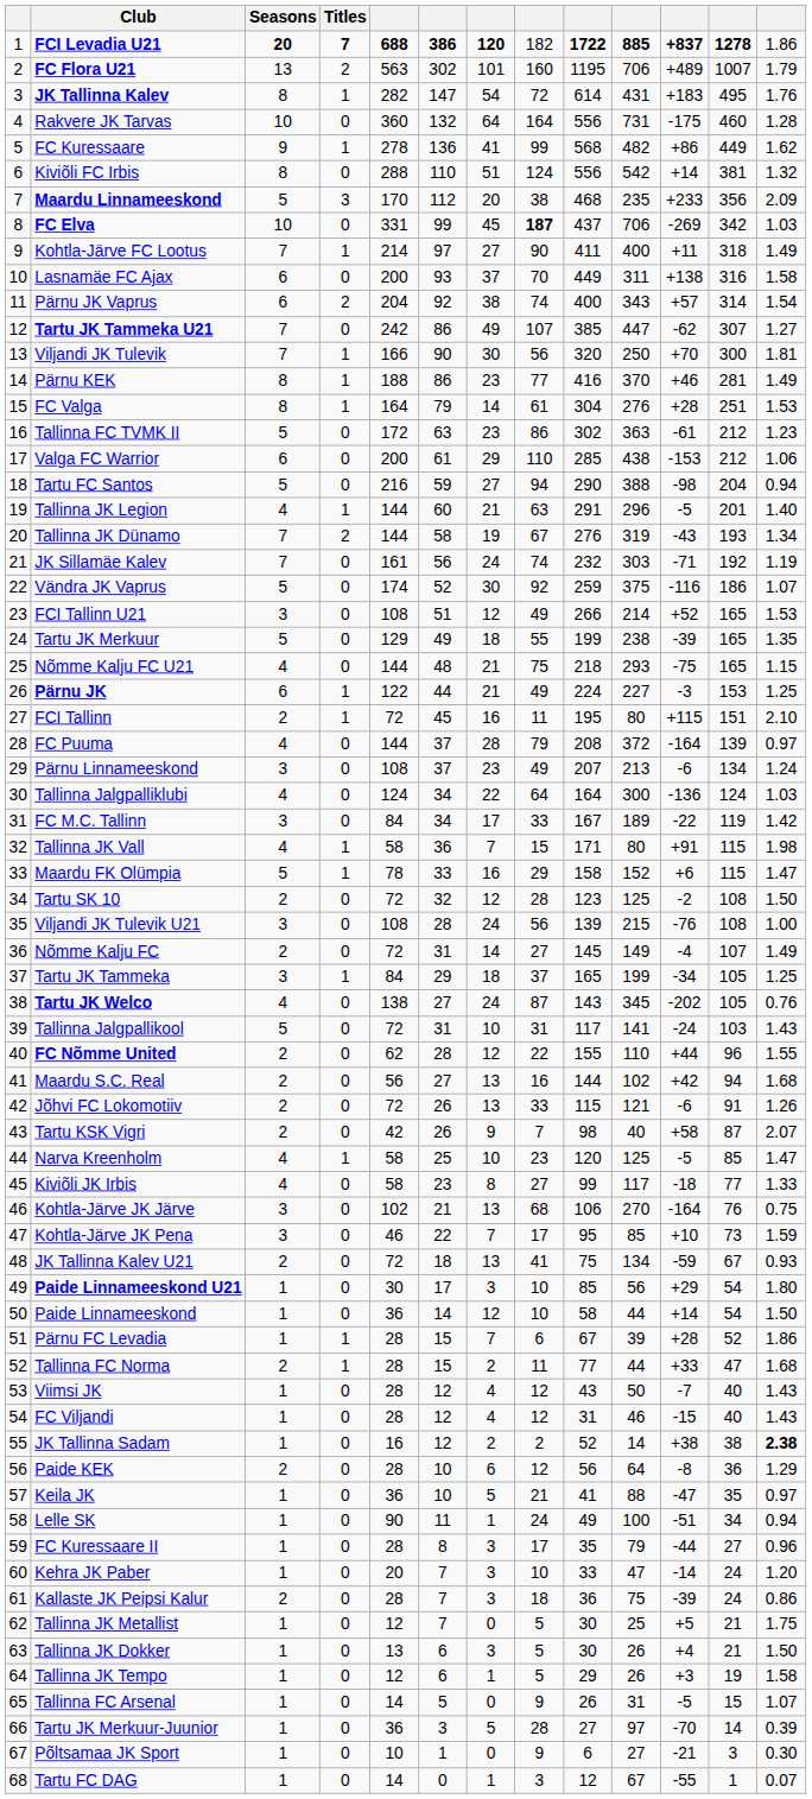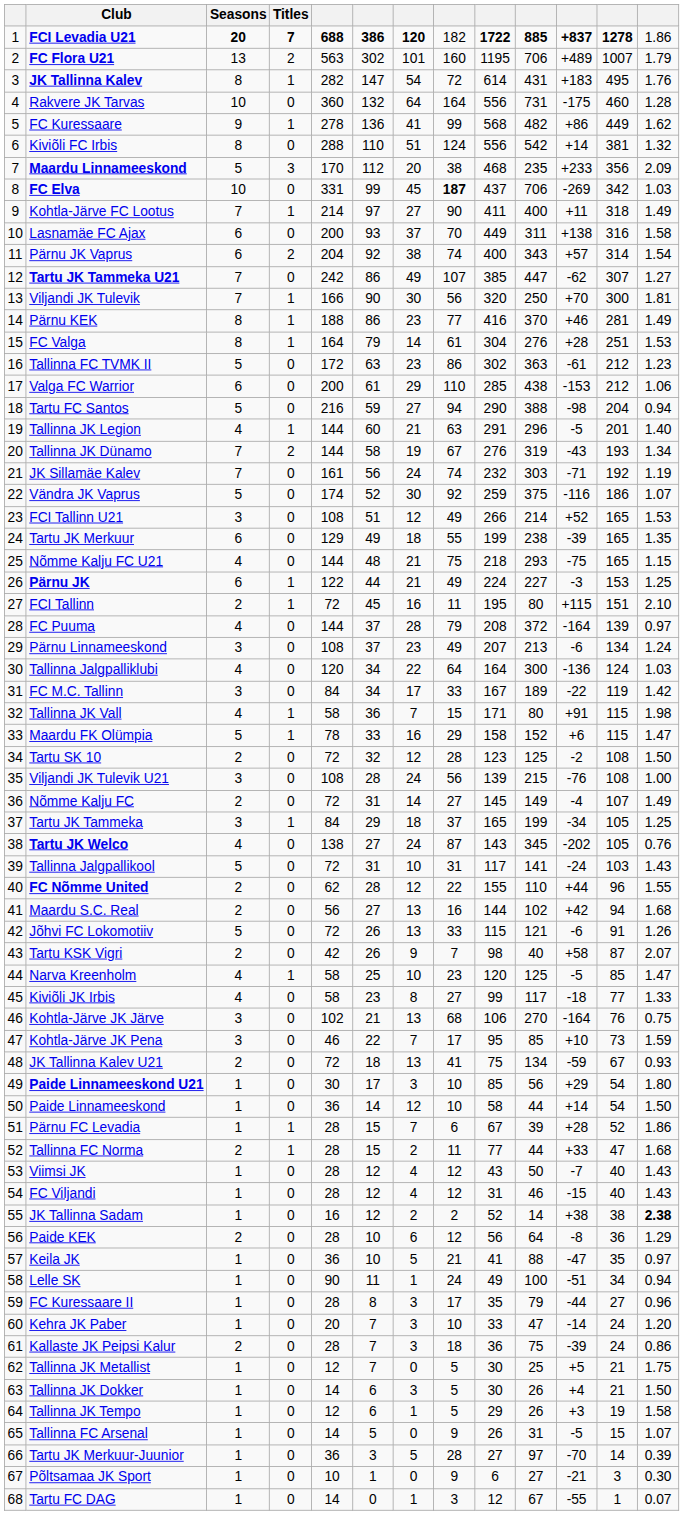Tartu JK Merkuur | Seasons: 5 -> 6
Tallinna Jalgpalliklubi | column 5: 124 -> 120
Jõhvi FC Lokomotiiv | Seasons: 2 -> 5
Tallinna JK Dokker | column 5: 13 -> 14
